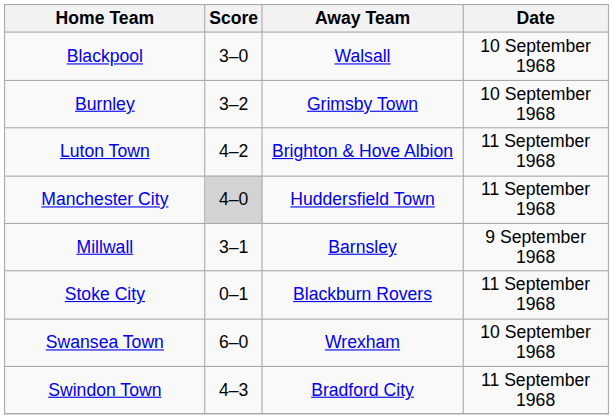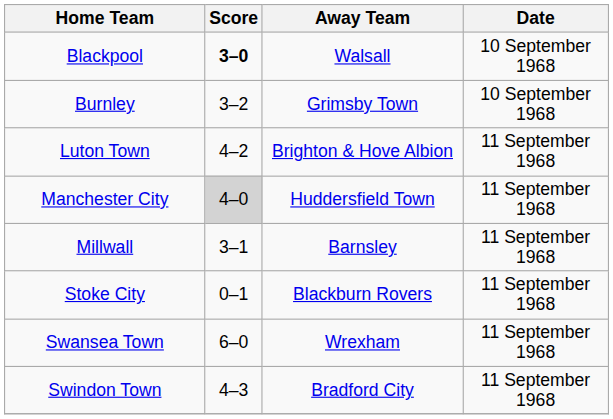Blackpool | Score: normal -> bold
Millwall | Date: 9 September 1968 -> 11 September 1968
Swansea Town | Date: 10 September 1968 -> 11 September 1968
